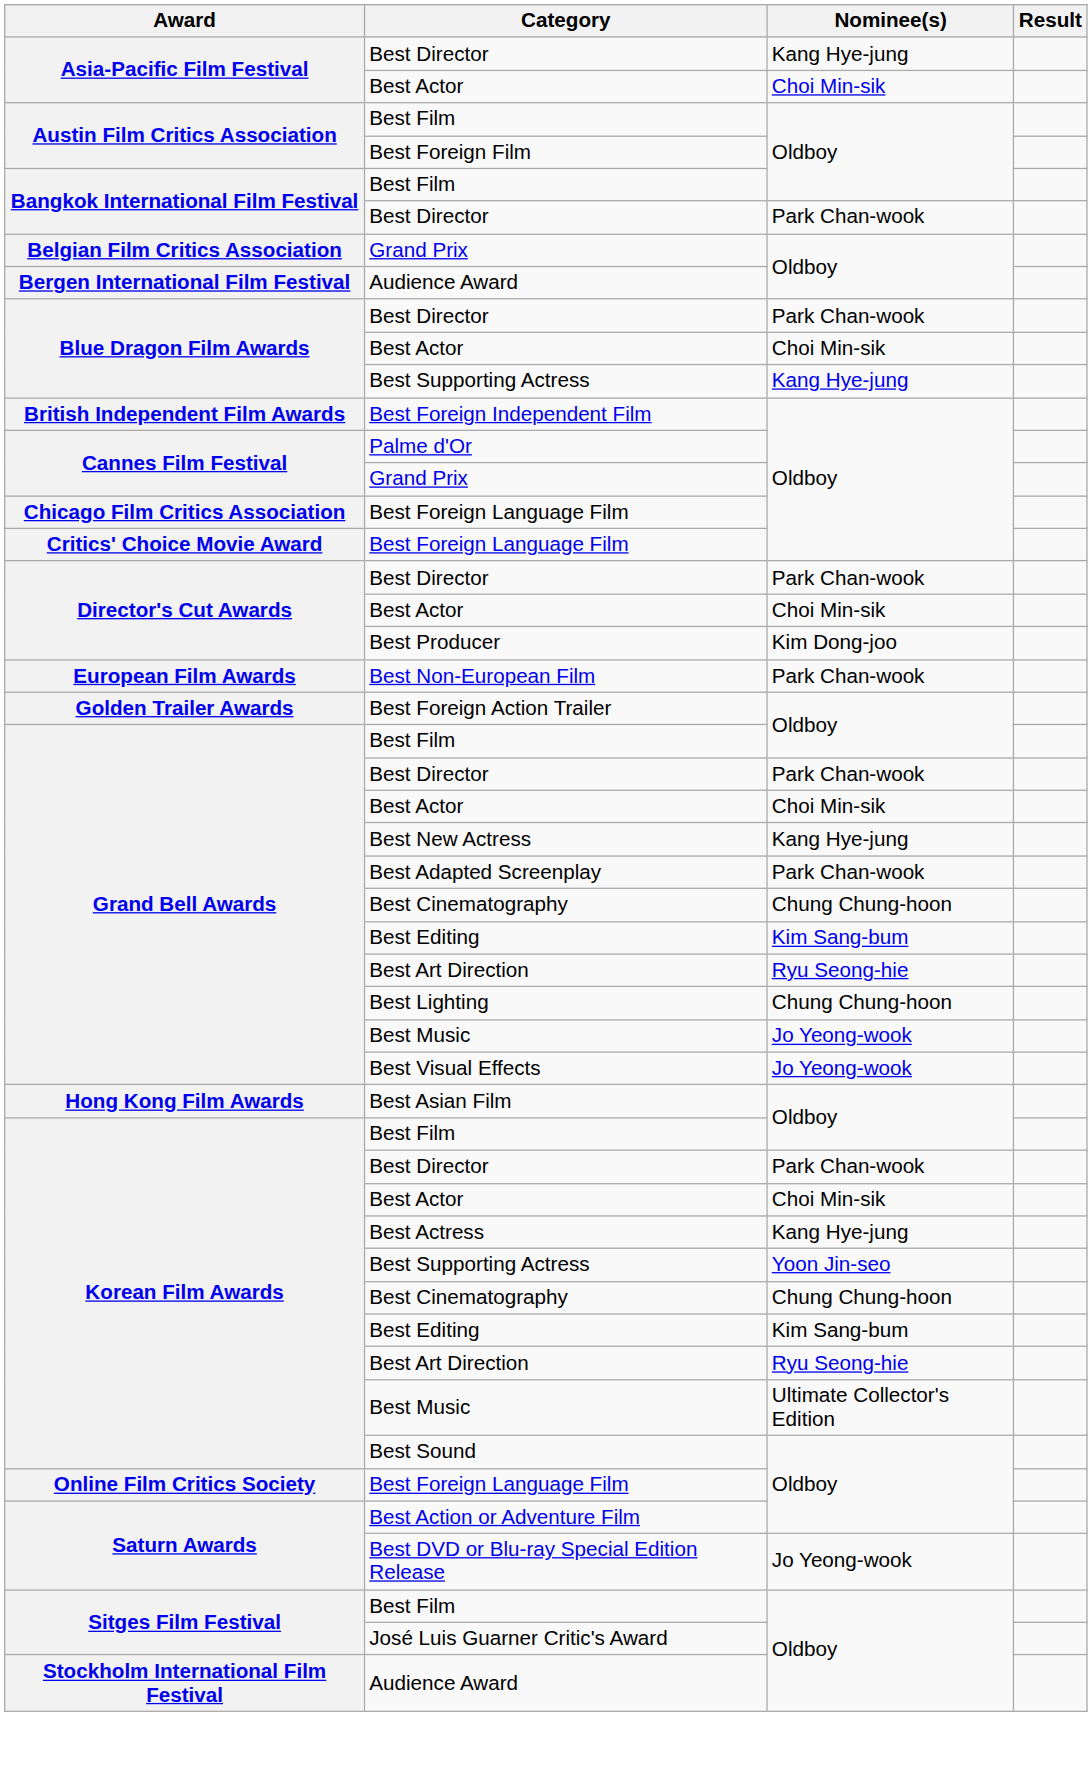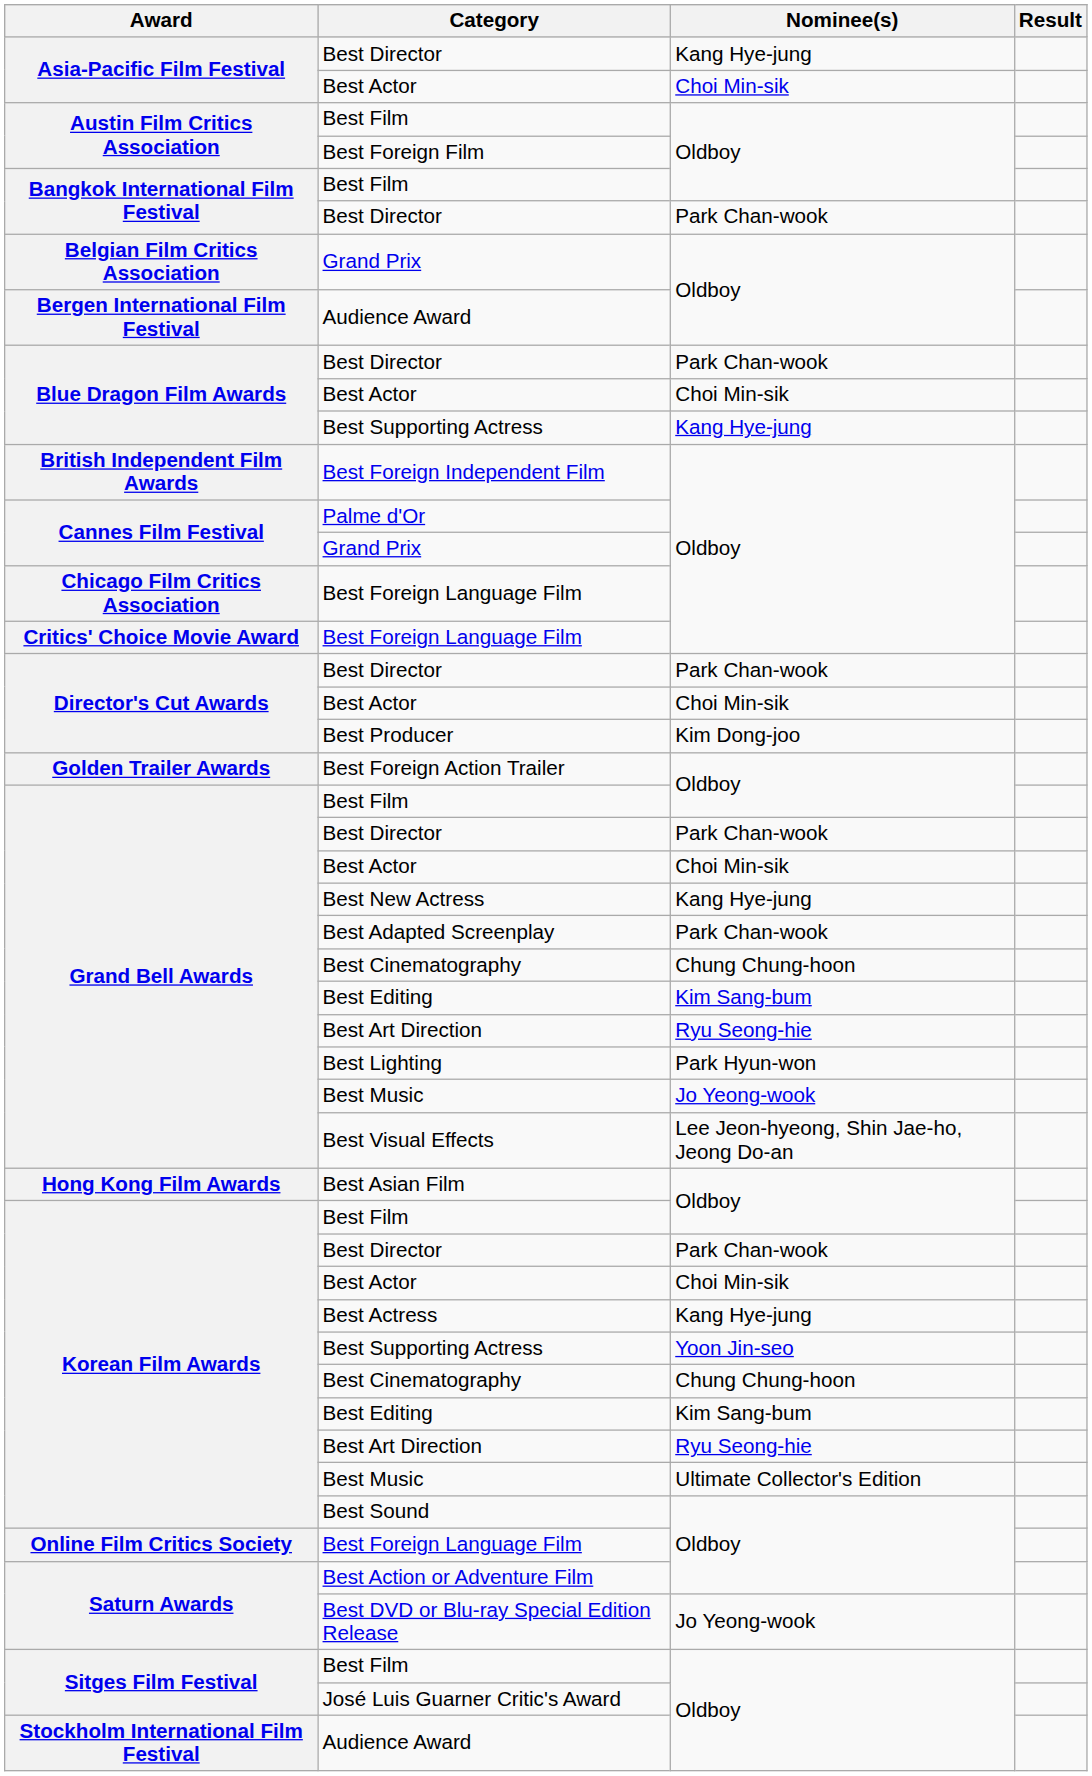- row: European Film Awards | Best Non-European Film | Park Chan-wook
Best Lighting | Nominee(s): Chung Chung-hoon -> Park Hyun-won
Best Visual Effects | Nominee(s): Jo Yeong-wook -> Lee Jeon-hyeong, Shin Jae-ho, Jeong Do-an
